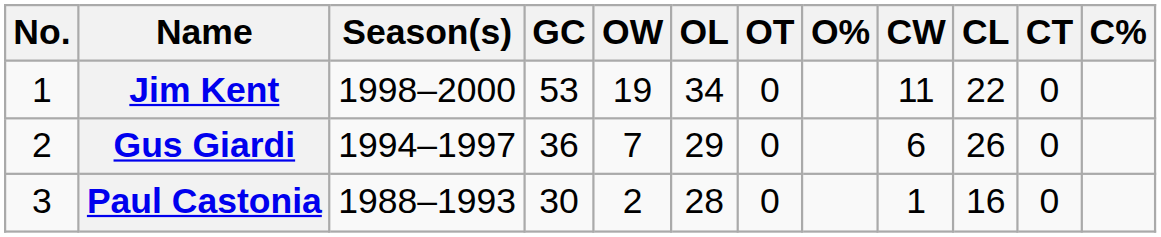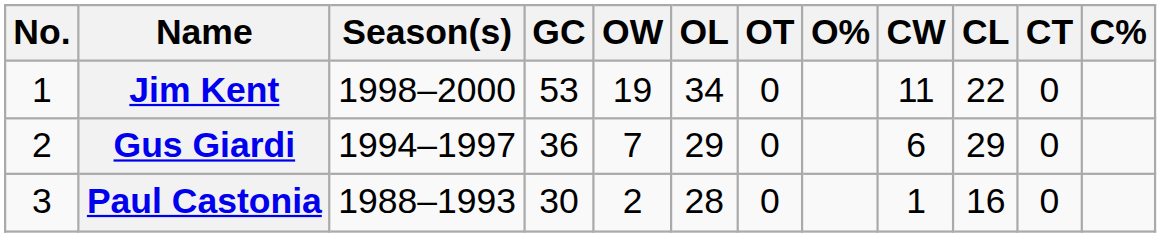Gus Giardi | CL: 26 -> 29
